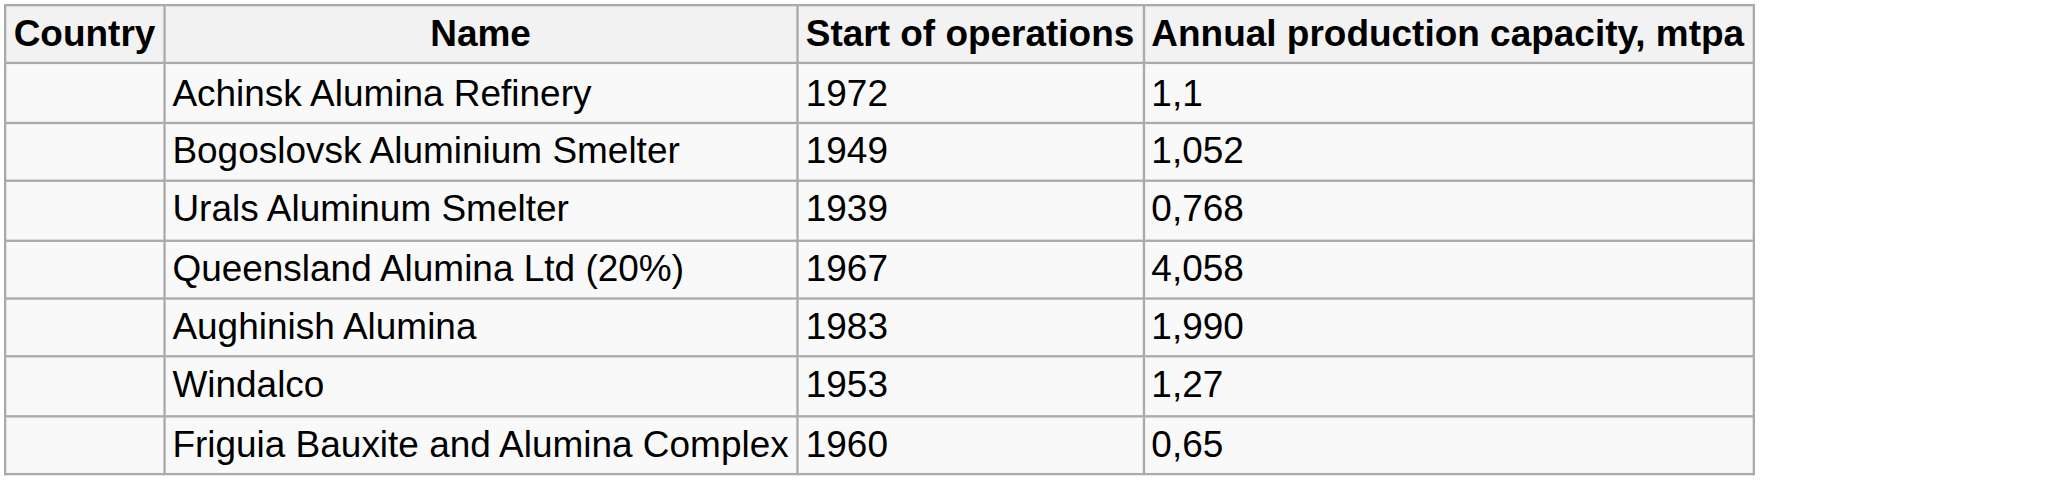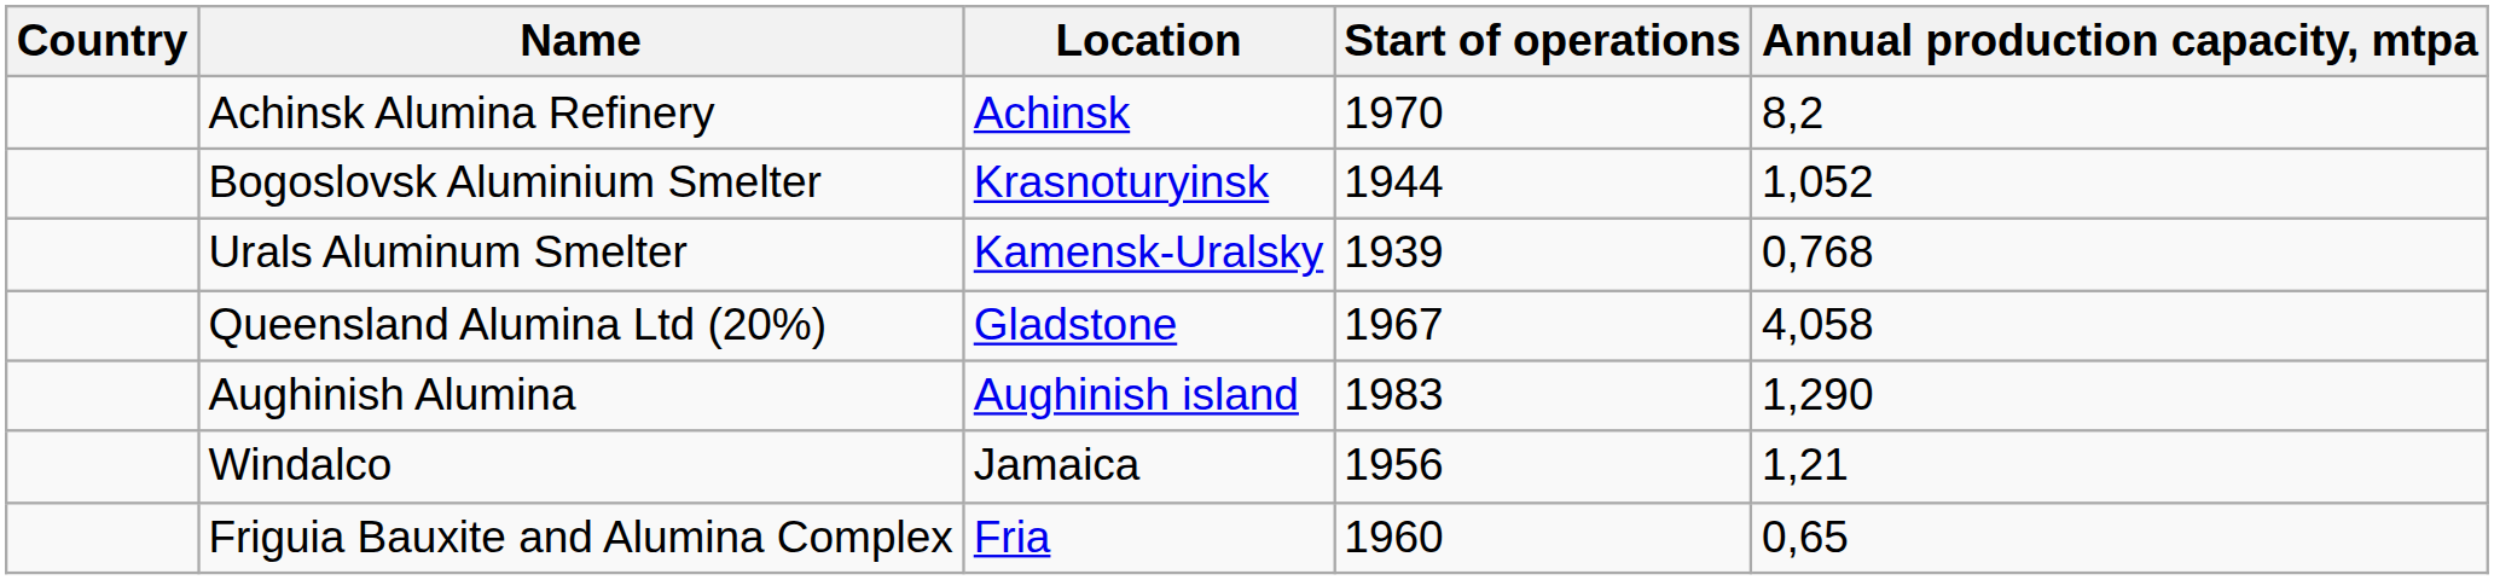+ column: Location | Achinsk | Krasnoturyinsk | Kamensk-Uralsky | Gladstone | Aughinish island | Jamaica | Fria
Achinsk Alumina Refinery | Start of operations: 1972 -> 1970
Achinsk Alumina Refinery | Annual production capacity, mtpa: 1,1 -> 8,2
Bogoslovsk Aluminium Smelter | Start of operations: 1949 -> 1944
Aughinish Alumina | Annual production capacity, mtpa: 1,990 -> 1,290
Windalco | Start of operations: 1953 -> 1956
Windalco | Annual production capacity, mtpa: 1,27 -> 1,21
